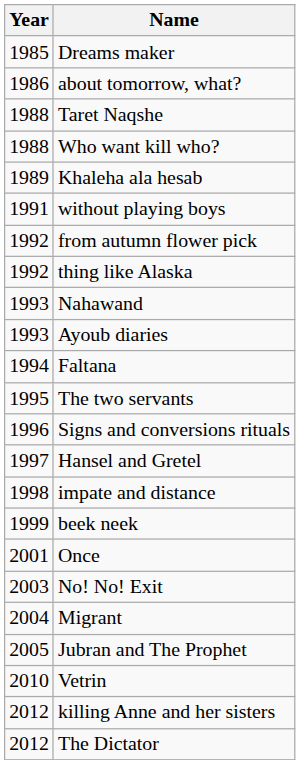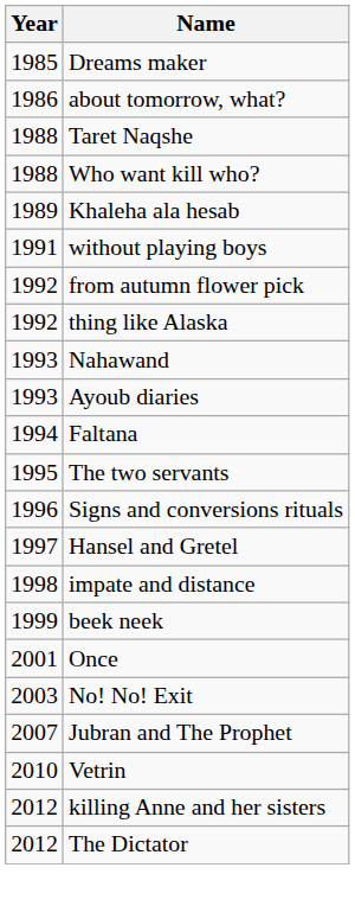- row: 2004 | Migrant
Jubran and The Prophet | Year: 2005 -> 2007
